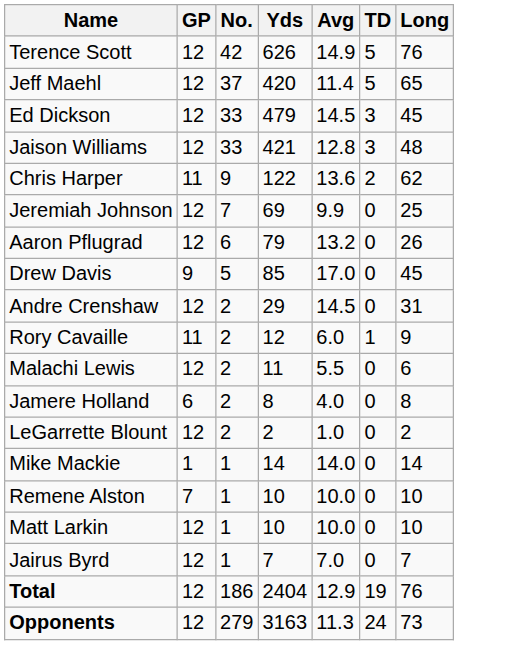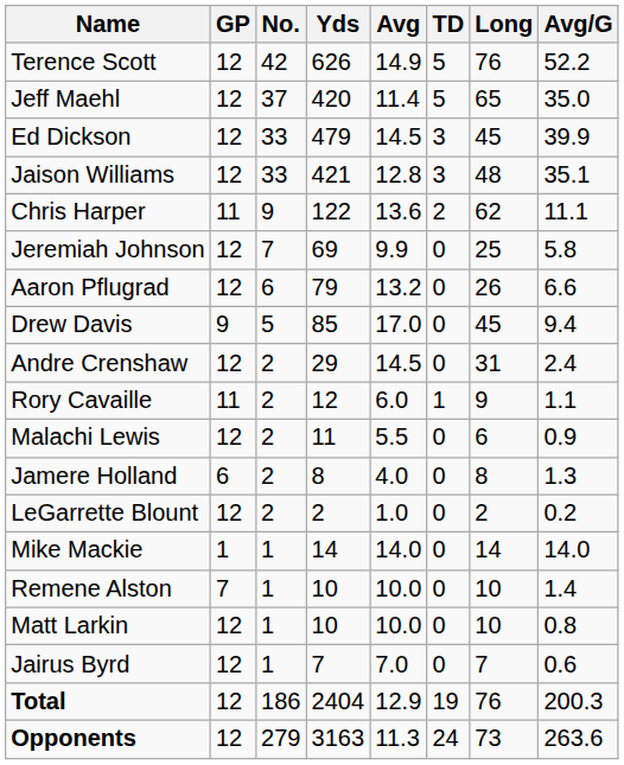+ column: Avg/G | 52.2 | 35.0 | 39.9 | 35.1 | 11.1 | 5.8 | 6.6 | 9.4 | 2.4 | 1.1 | 0.9 | 1.3 | 0.2 | 14.0 | 1.4 | 0.8 | 0.6 | 200.3 | 263.6
